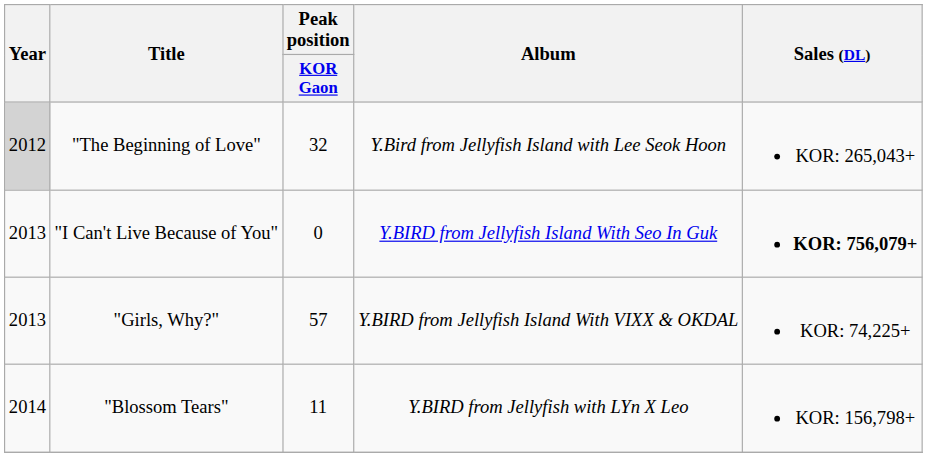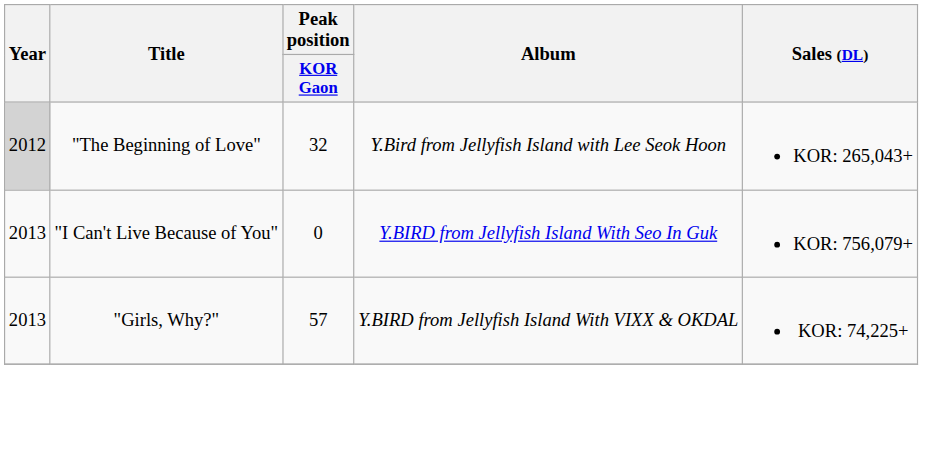"I Can't Live Because of You" | Sales (DL): bold -> normal
- row: 2014 | "Blossom Tears" | 11 | Y.BIRD from Jellyfish with LYn X Leo | KOR: 156,798+
